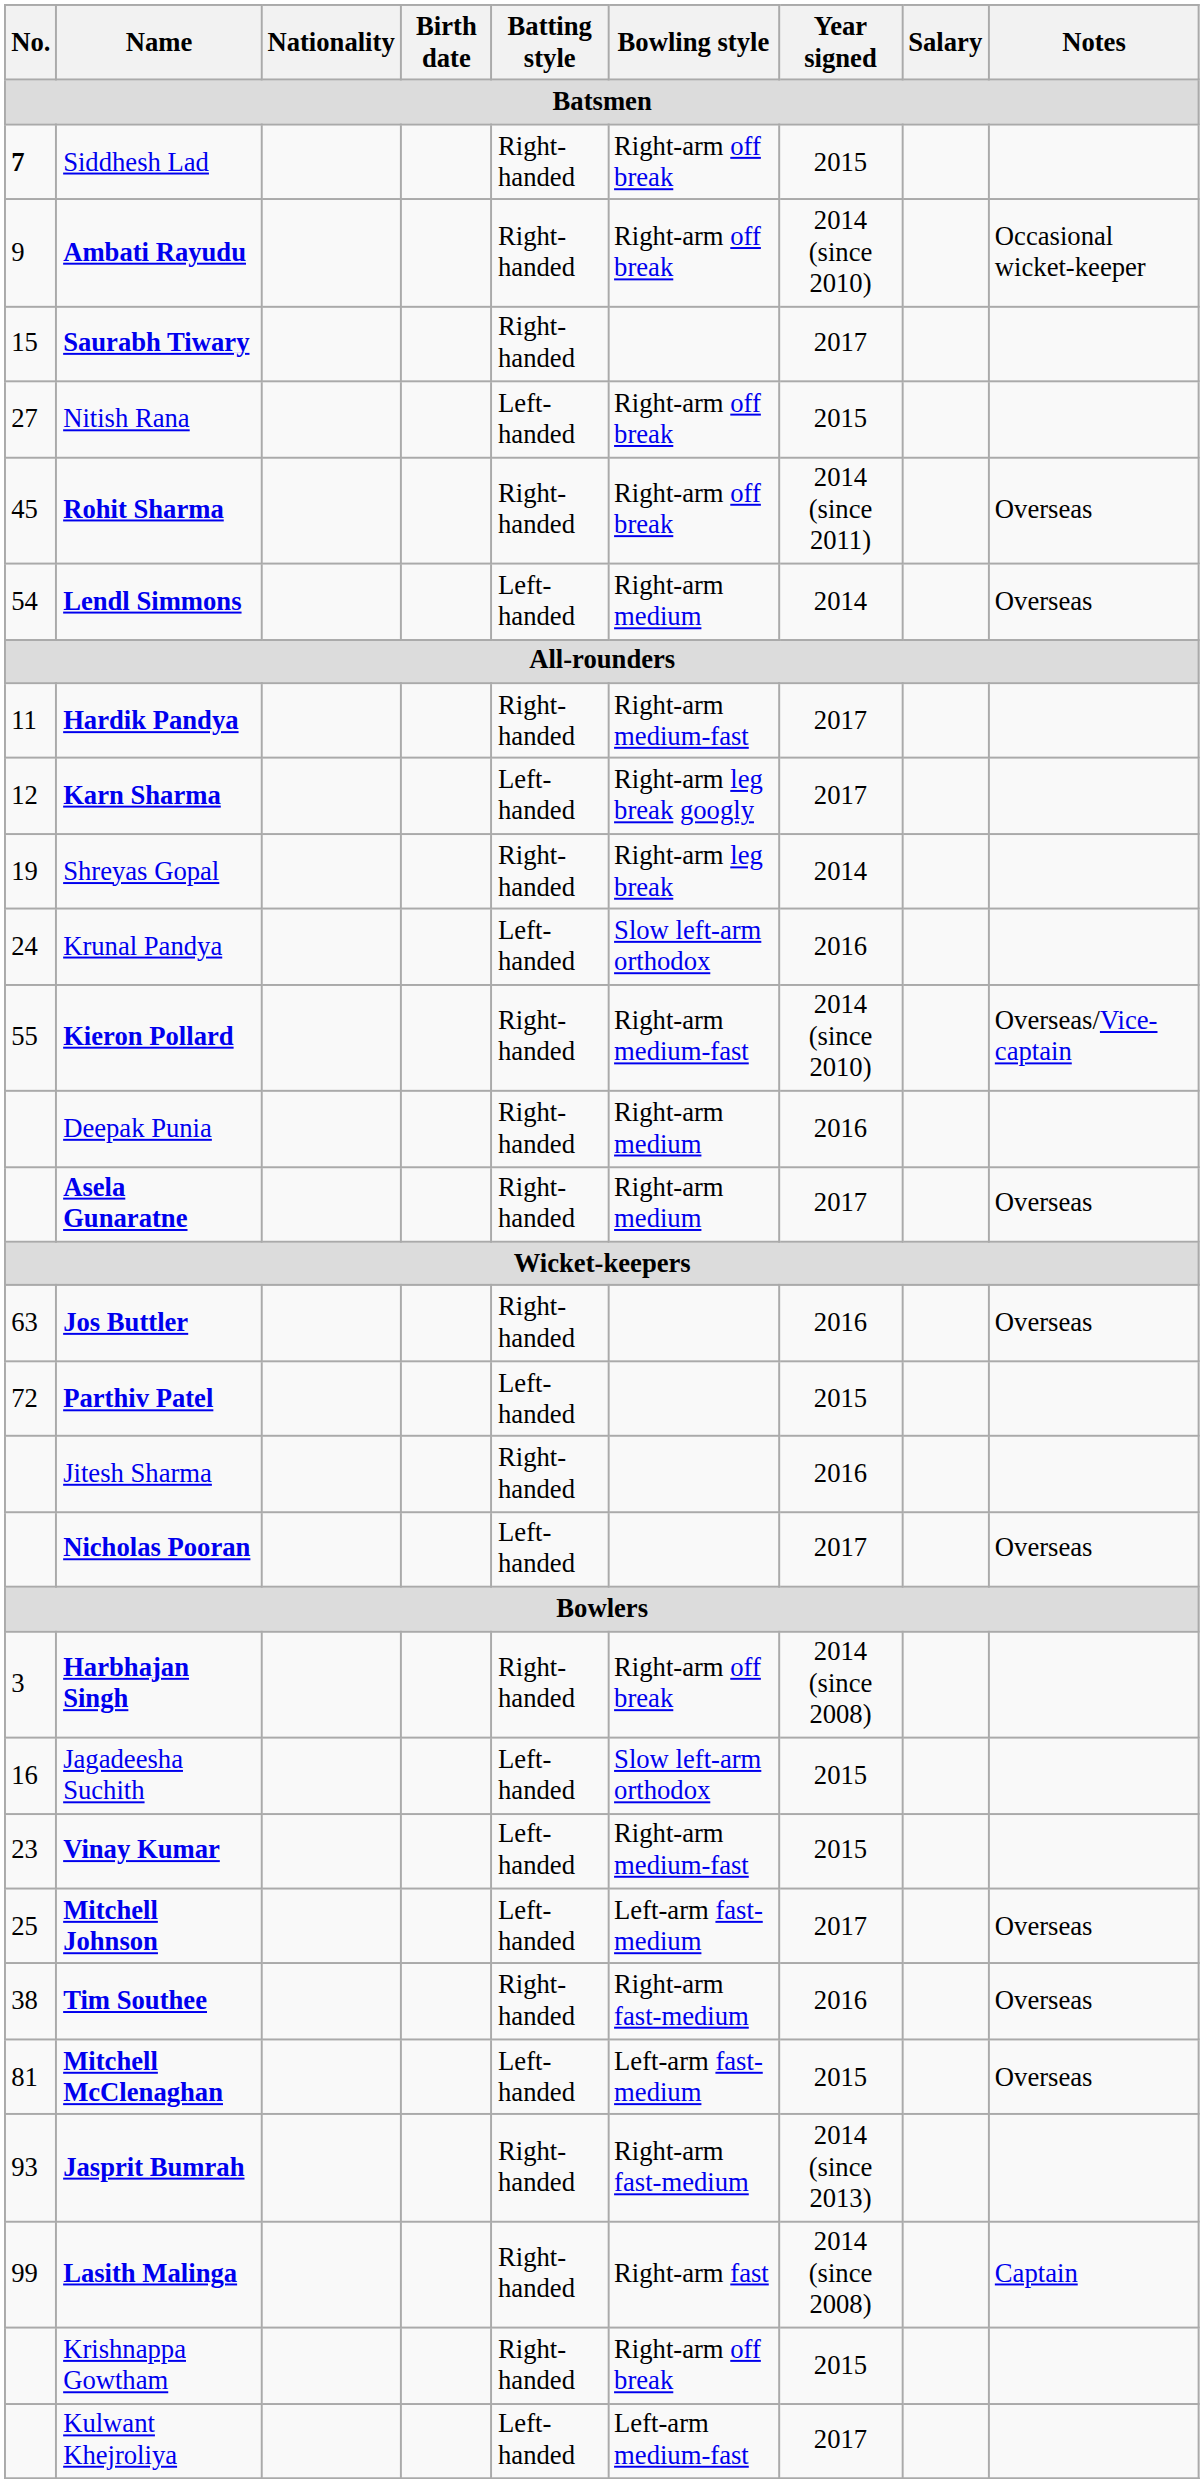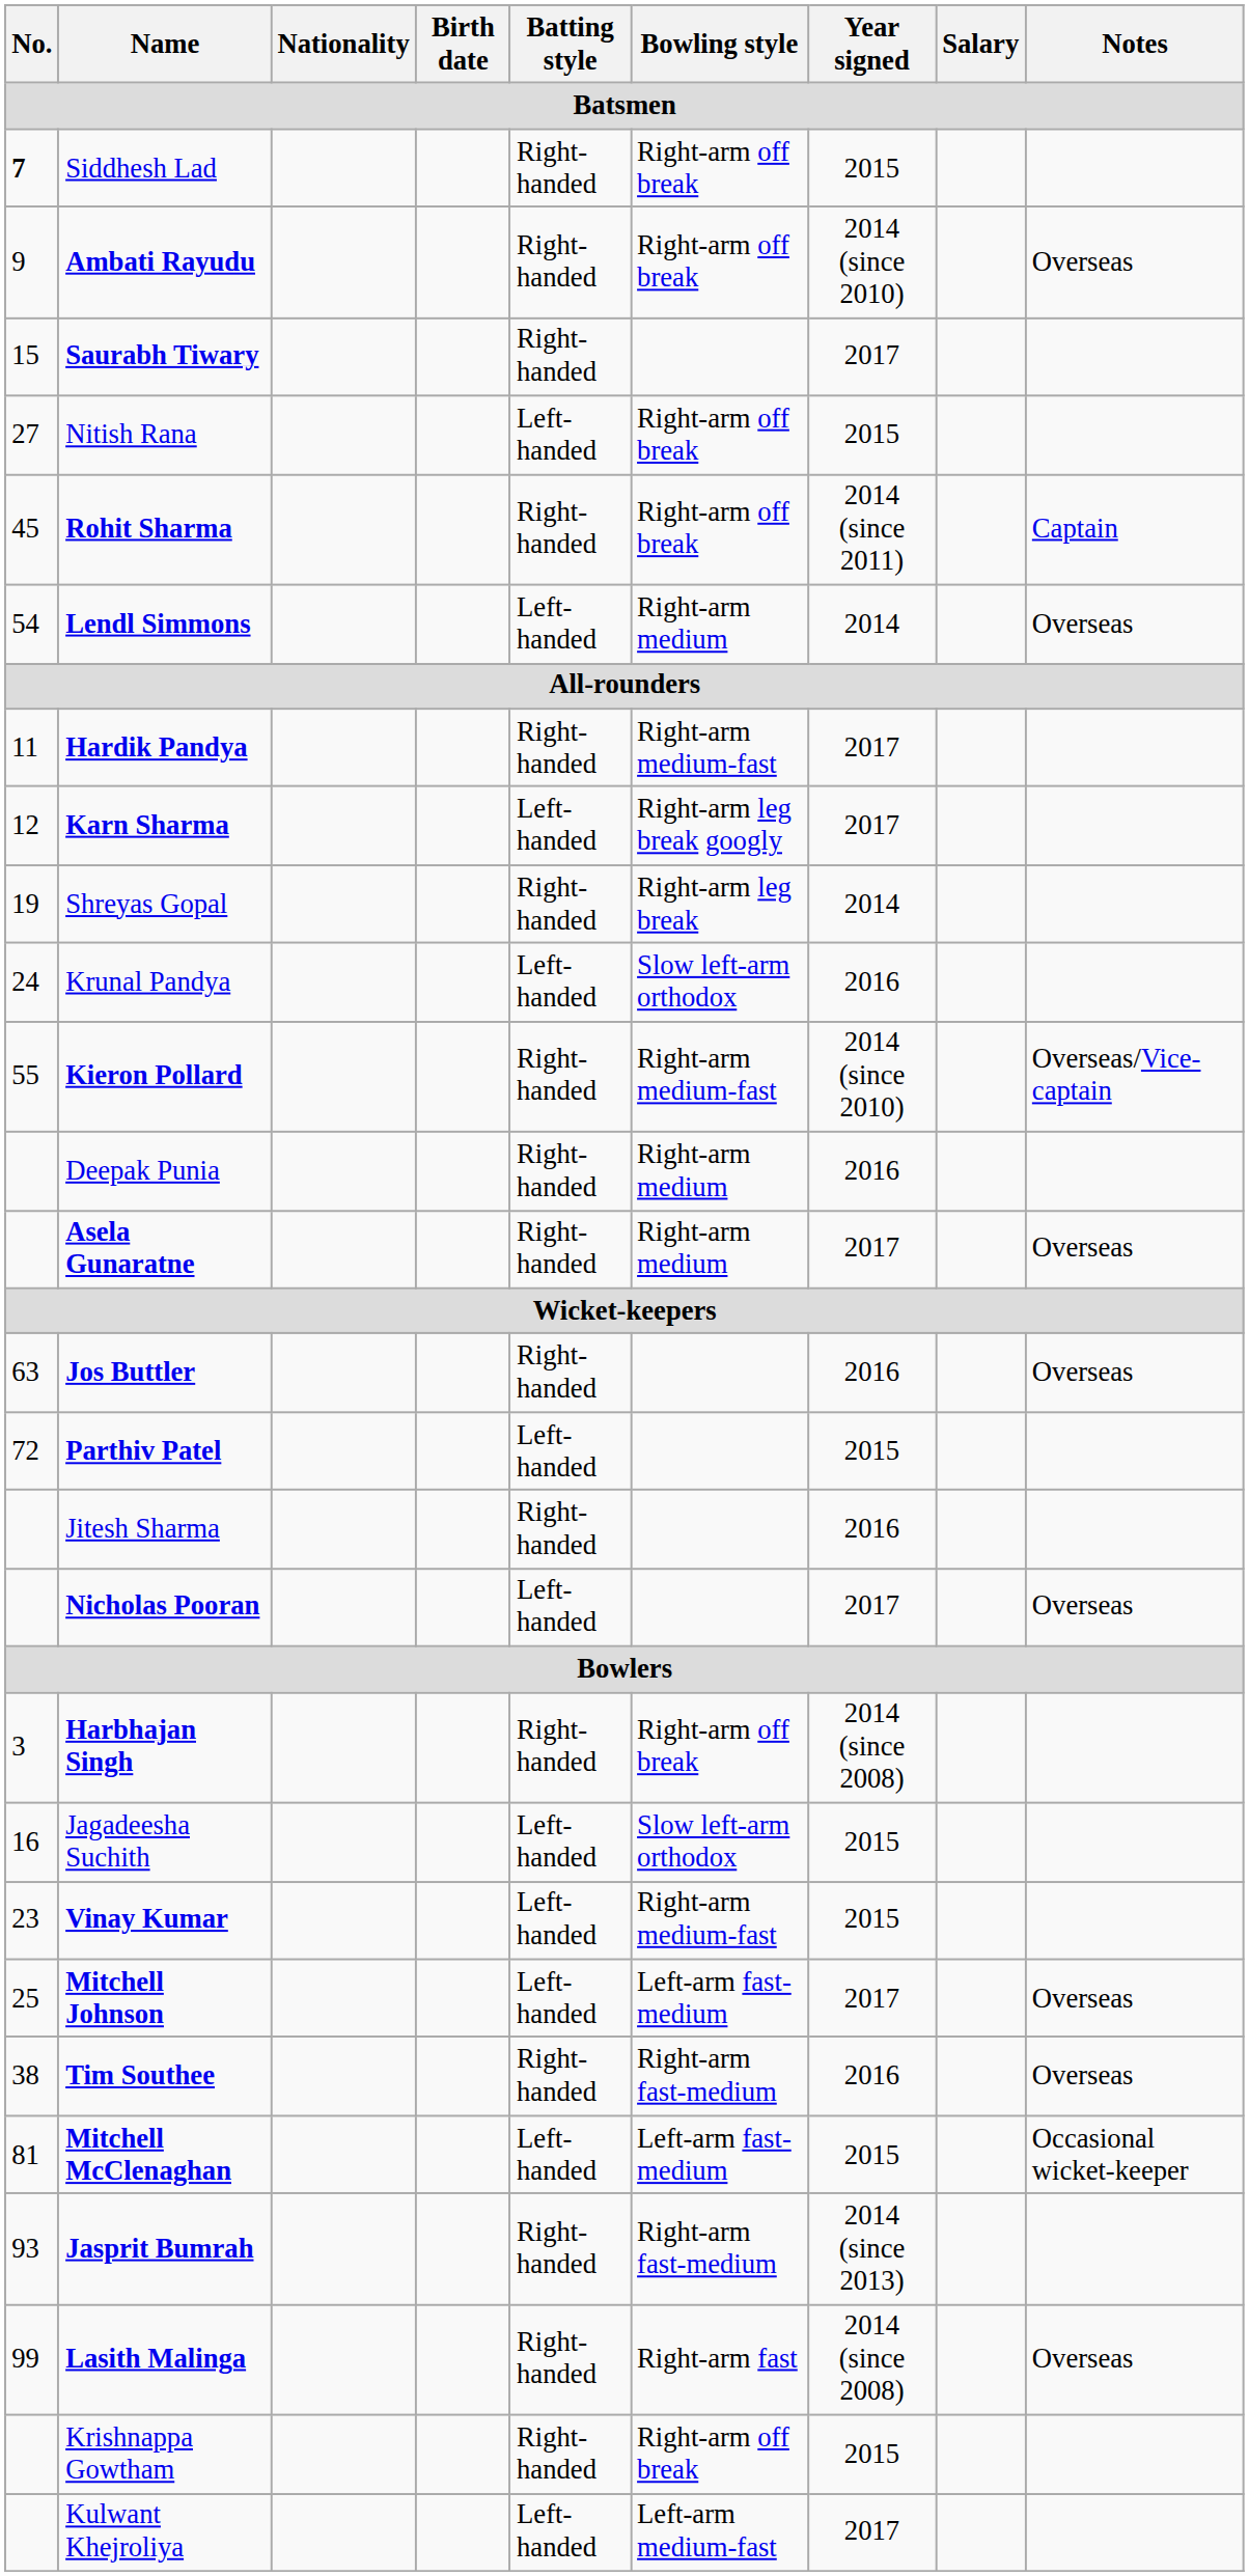Ambati Rayudu | Notes: Occasional wicket-keeper -> Overseas
Rohit Sharma | Notes: Overseas -> Captain
Mitchell McClenaghan | Notes: Overseas -> Occasional wicket-keeper
Lasith Malinga | Notes: Captain -> Overseas
